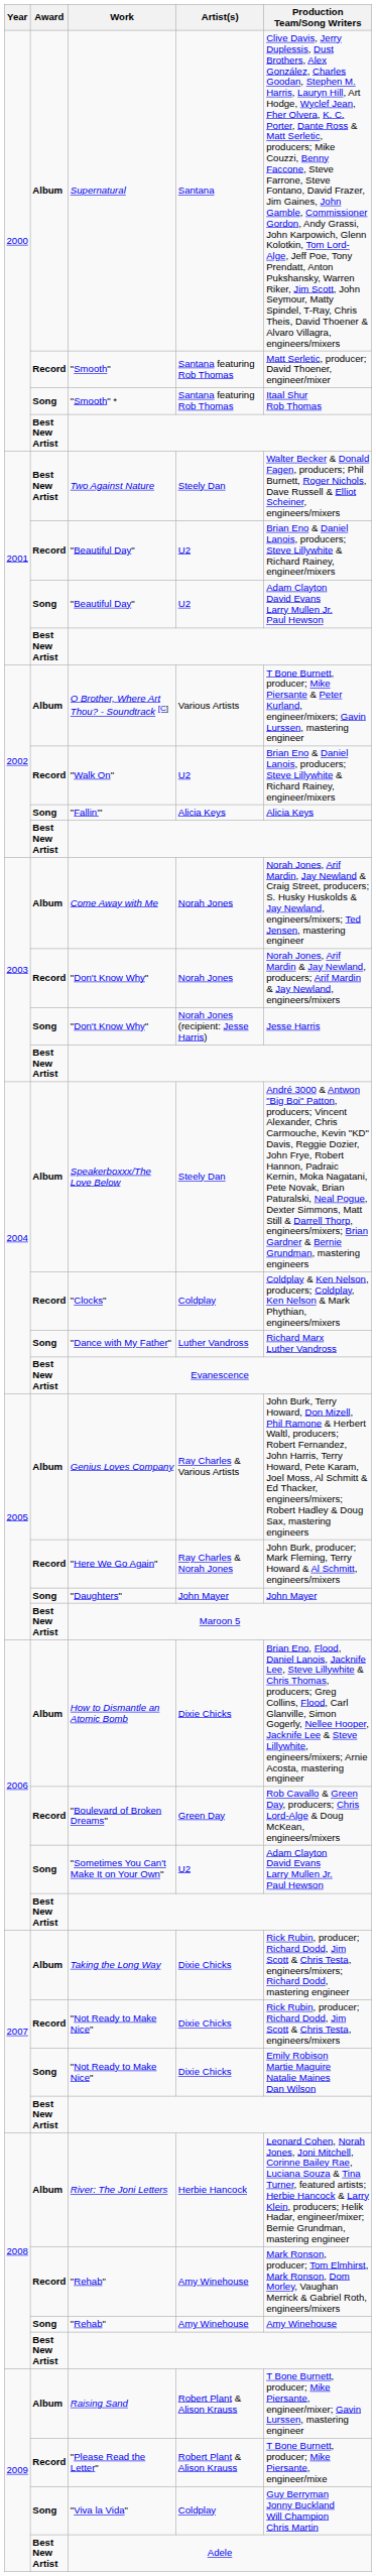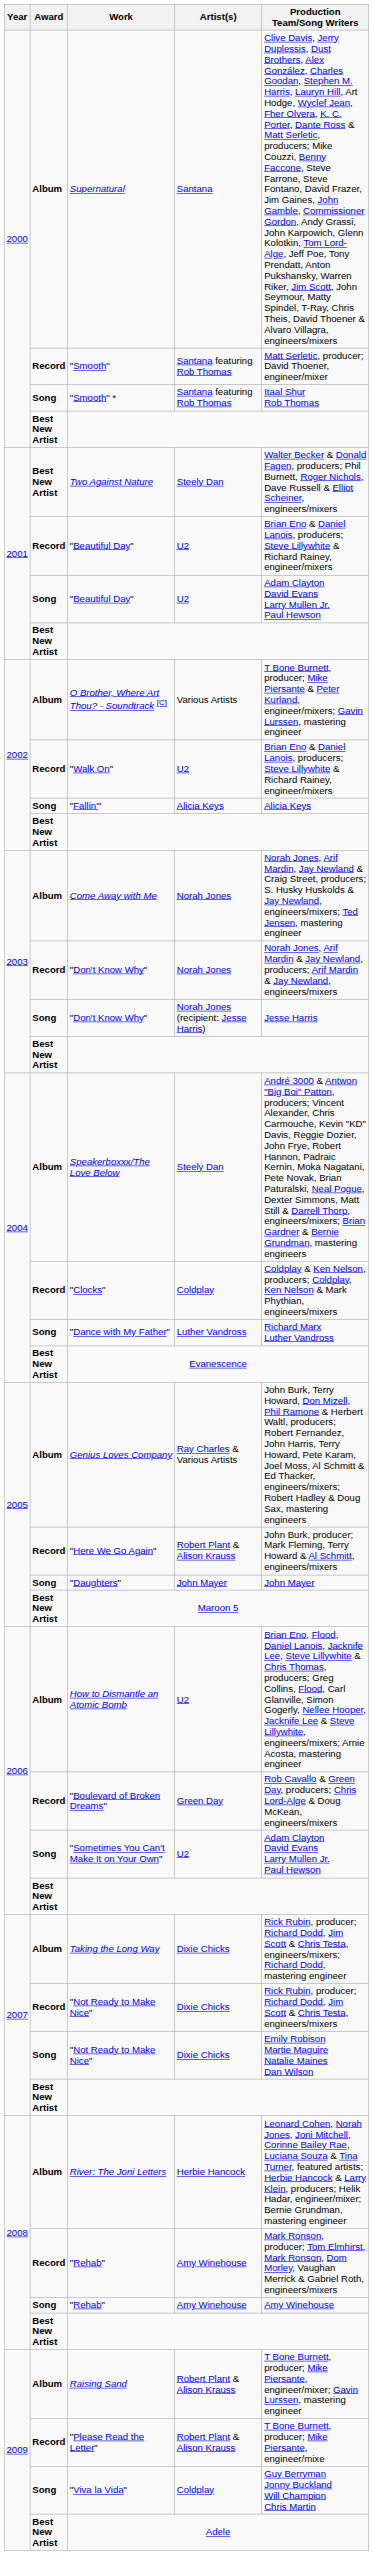"Here We Go Again" | Artist(s): Ray Charles & Norah Jones -> Robert Plant & Alison Krauss
How to Dismantle an Atomic Bomb | Artist(s): Dixie Chicks -> U2
